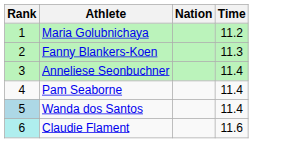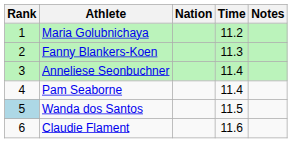+ column: Notes
Wanda dos Santos | Time: 11.4 -> 11.5
Claudie Flament | Rank: paleturquoise background -> no background
